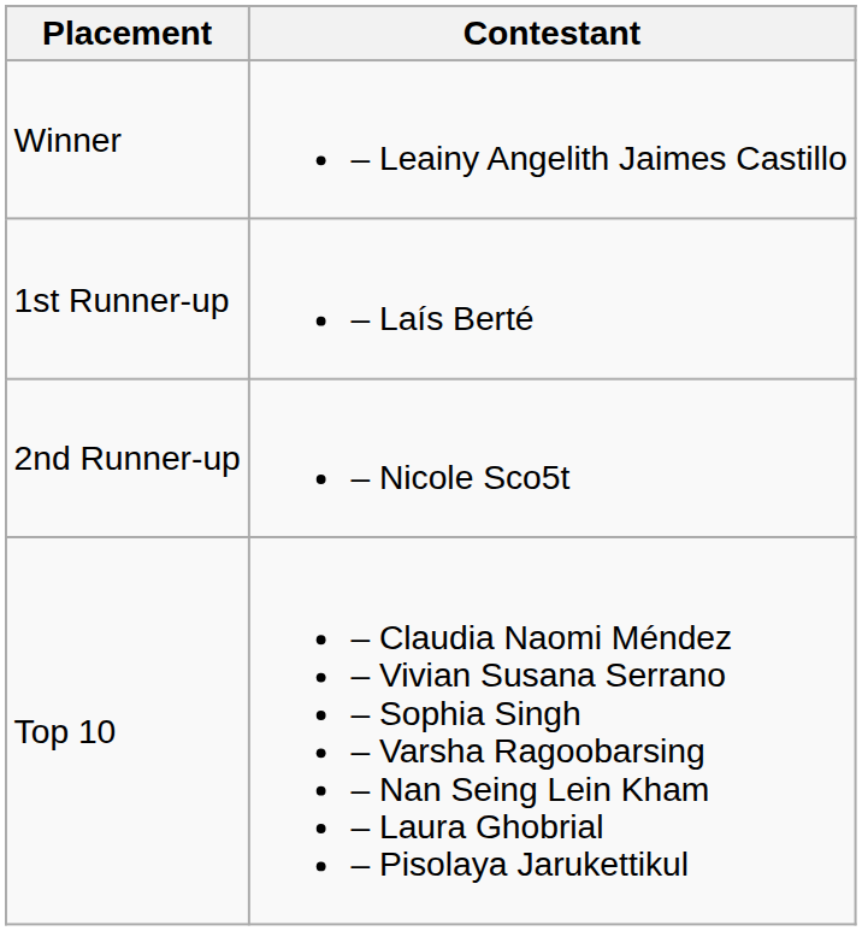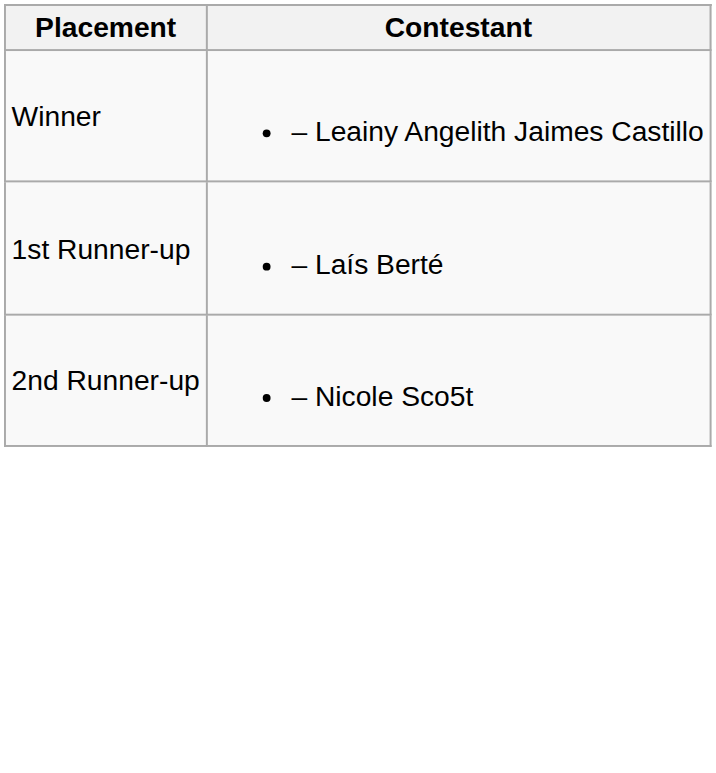- row: Top 10 | – Claudia Naomi Méndez – Vivian Susana Serrano – Sophia Singh – Varsha Ragoobarsing – Nan Seing Lein Kham – Laura Ghobrial – Pisolaya Jarukettikul
